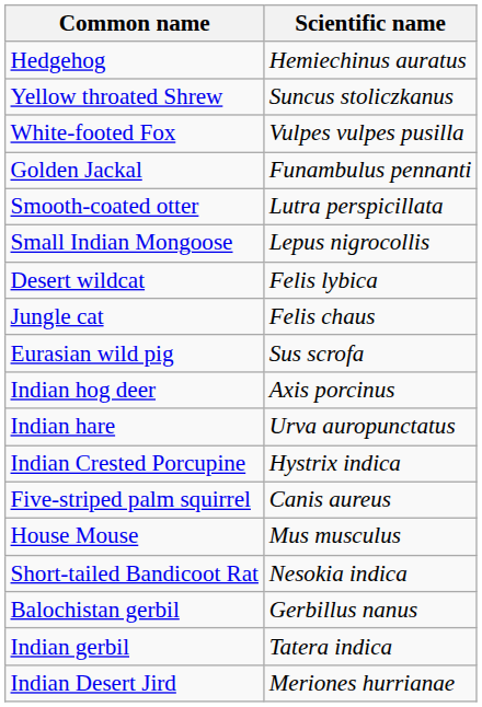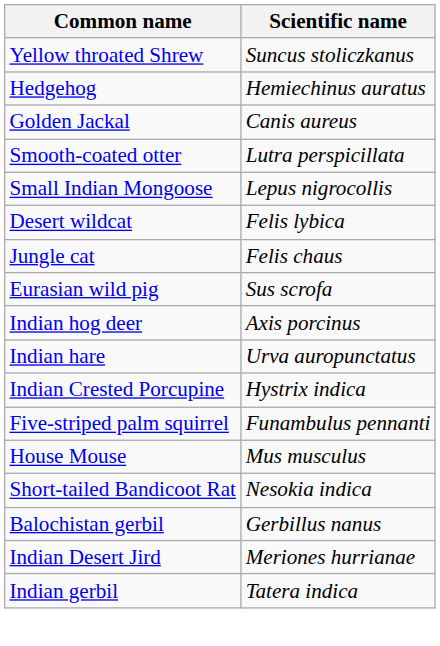rows swapped: Hedgehog <-> Yellow throated Shrew
- row: White-footed Fox | Vulpes vulpes pusilla
Golden Jackal | Scientific name: Funambulus pennanti -> Canis aureus
Five-striped palm squirrel | Scientific name: Canis aureus -> Funambulus pennanti
rows swapped: Indian gerbil <-> Indian Desert Jird
